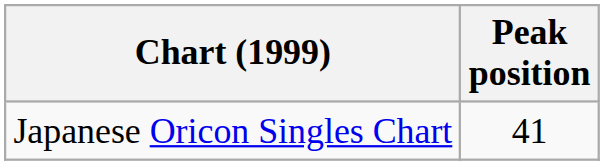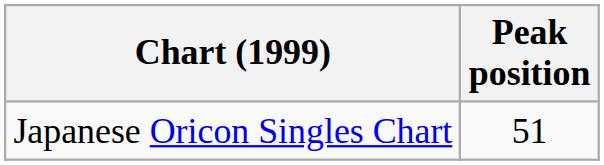Japanese Oricon Singles Chart | Peak position: 41 -> 51
